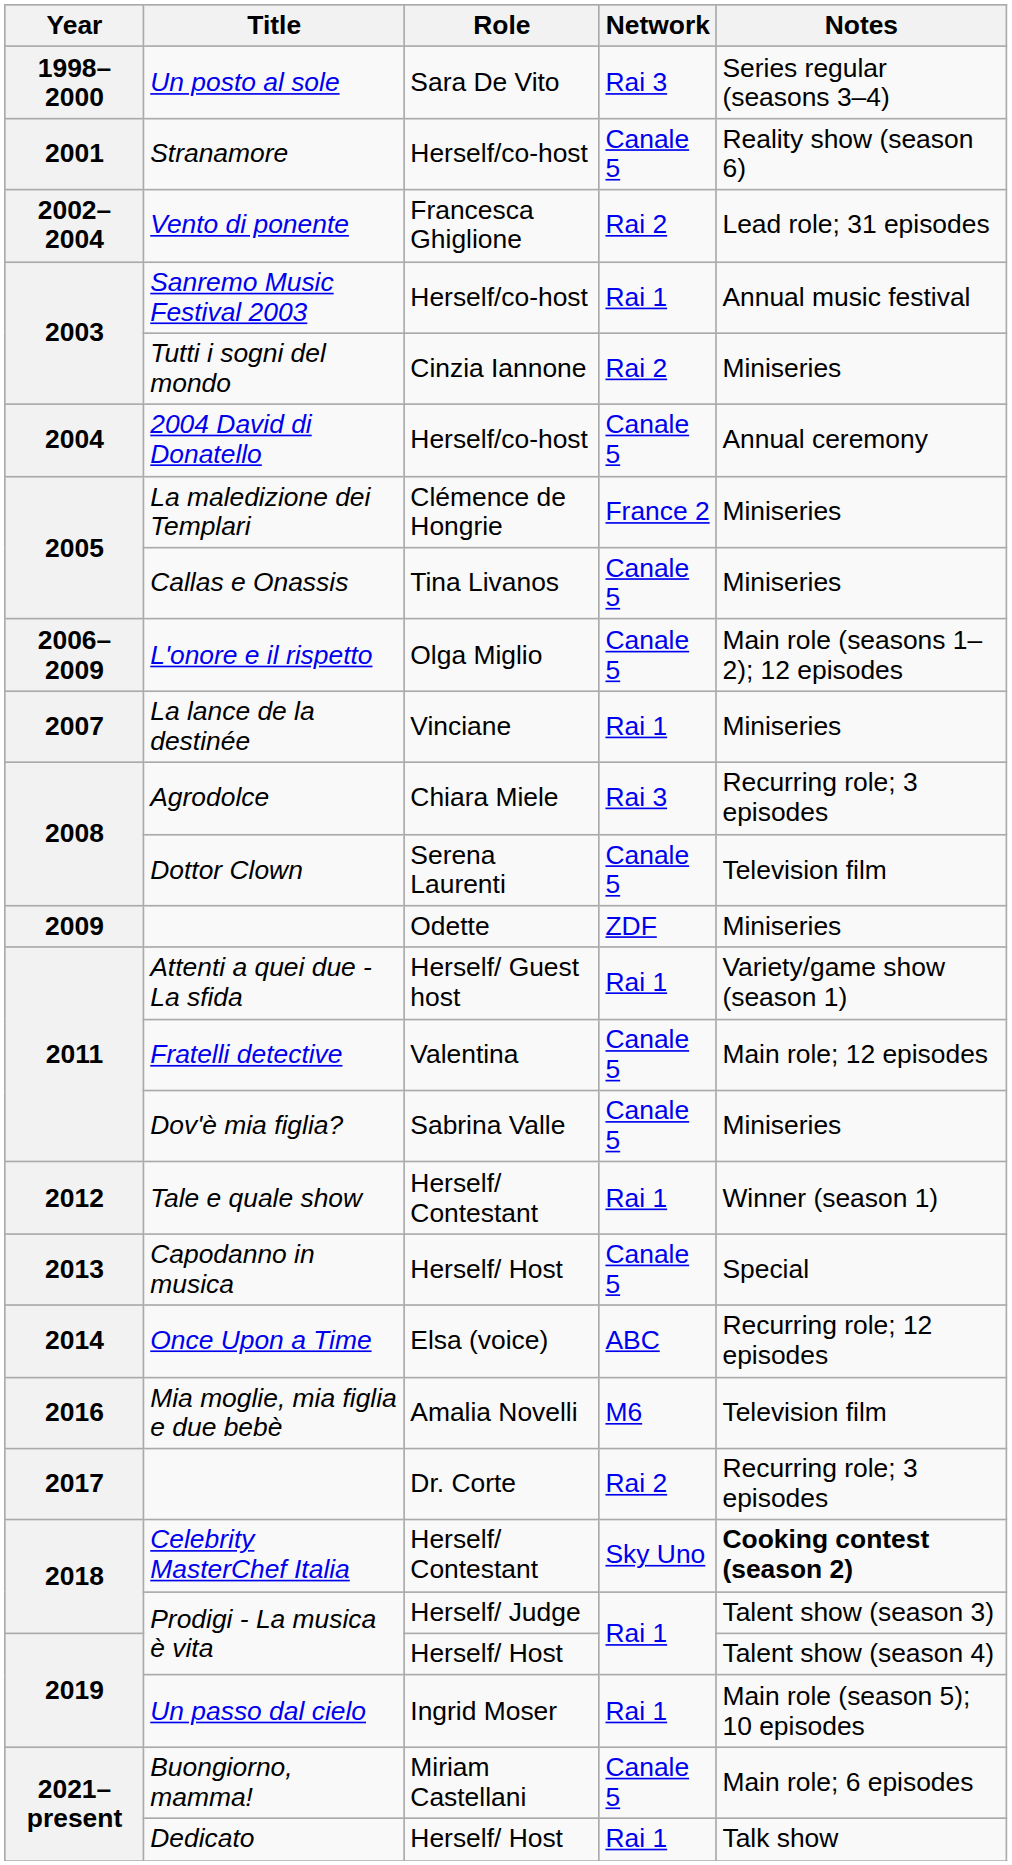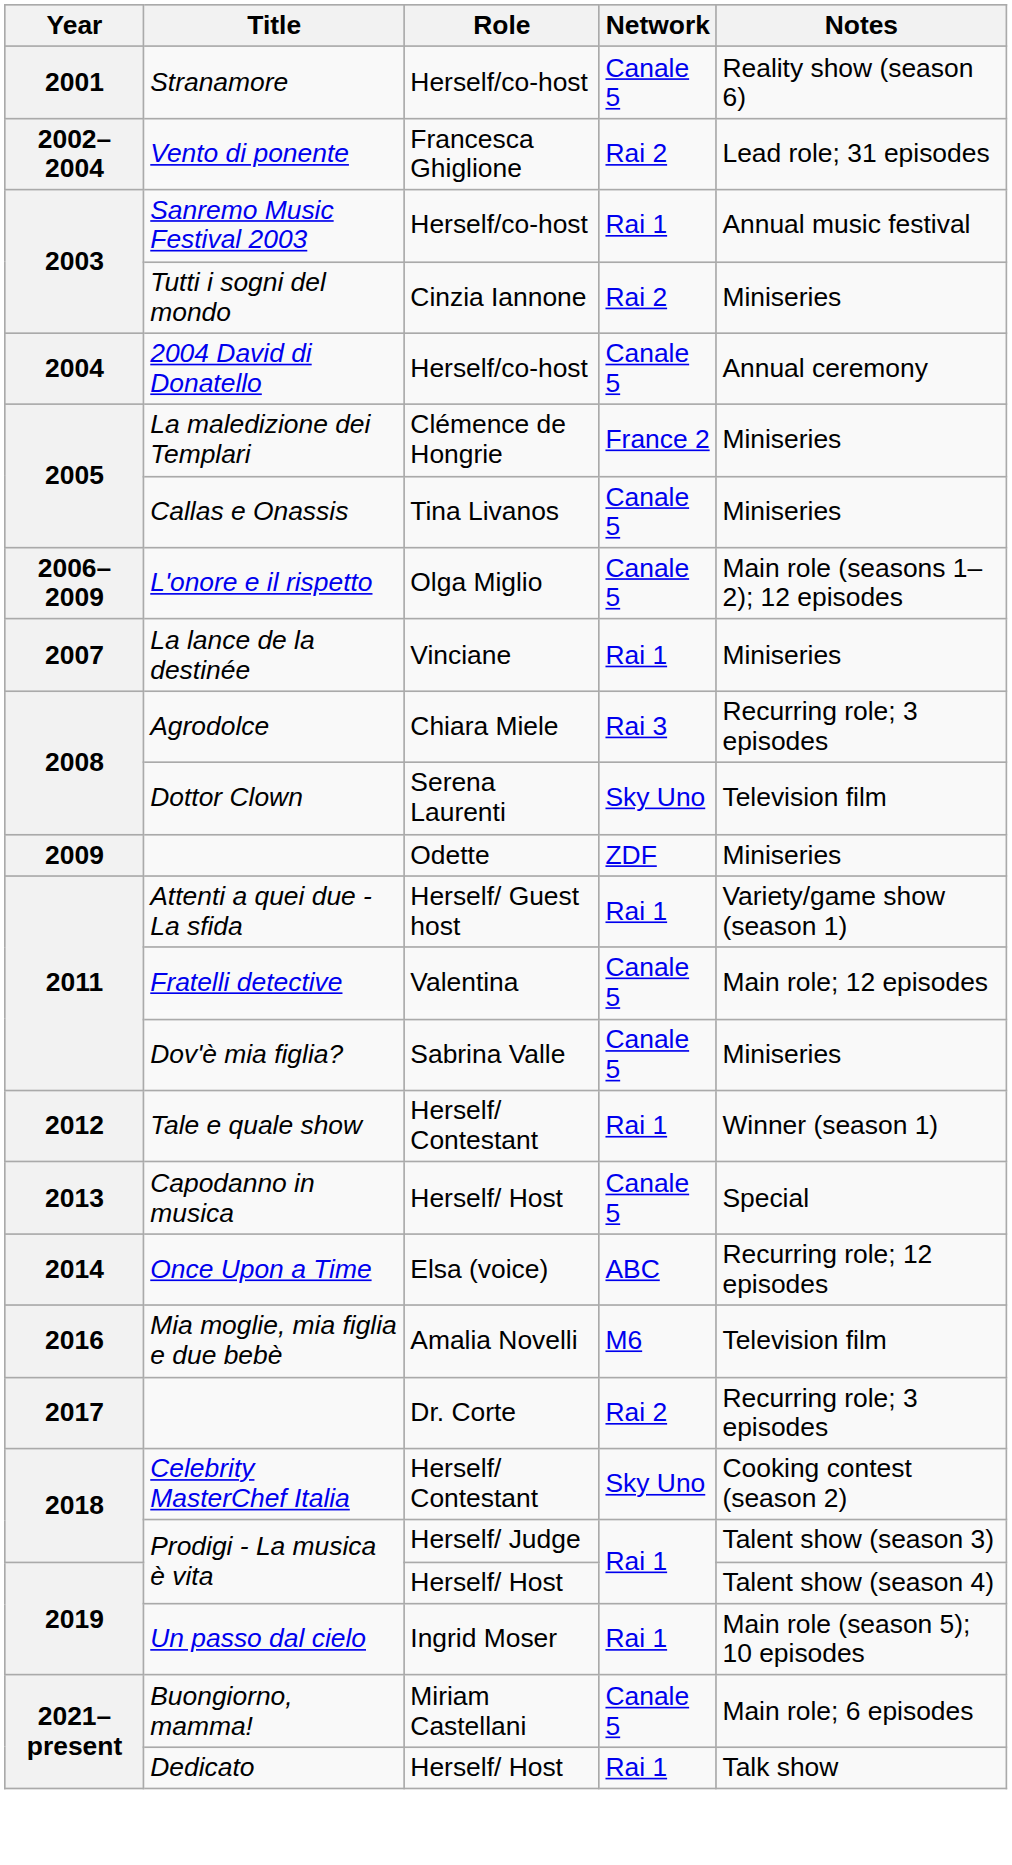- row: 1998–2000 | Un posto al sole | Sara De Vito | Rai 3 | Series regular (seasons 3–4)
Dottor Clown | Network: Canale 5 -> Sky Uno
Celebrity MasterChef Italia | Notes: bold -> normal
